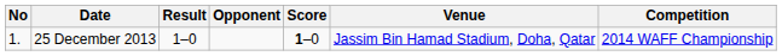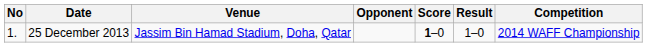columns swapped: Venue <-> Result
